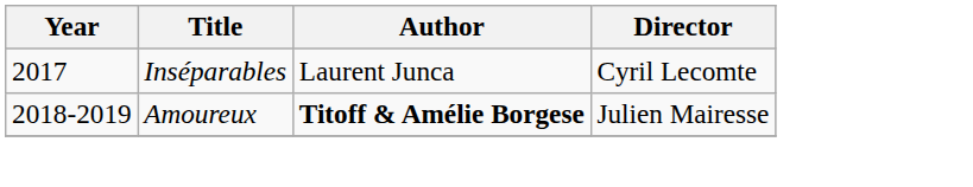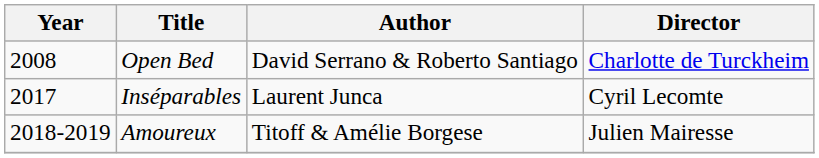+ row: 2008 | Open Bed | David Serrano & Roberto Santiago | Charlotte de Turckheim
Amoureux | Author: bold -> normal
